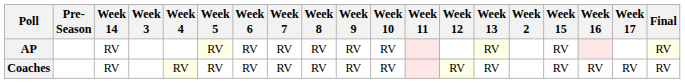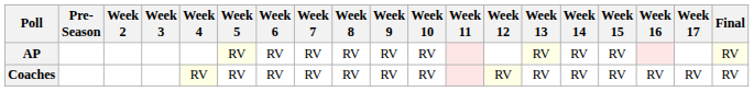columns swapped: Week 2 <-> Week 14
